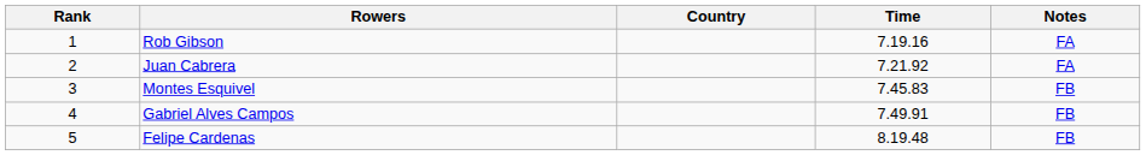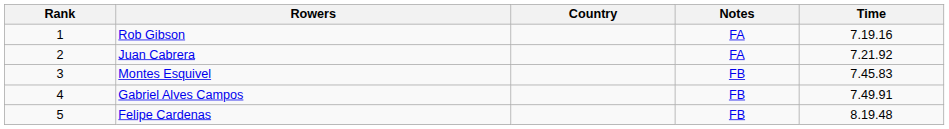columns swapped: Time <-> Notes
